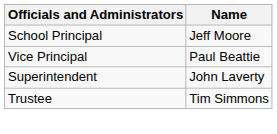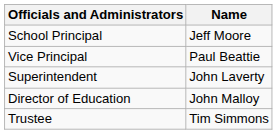+ row: Director of Education | John Malloy
